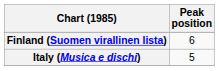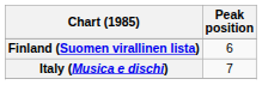Italy (Musica e dischi) | Peak position: 5 -> 7
